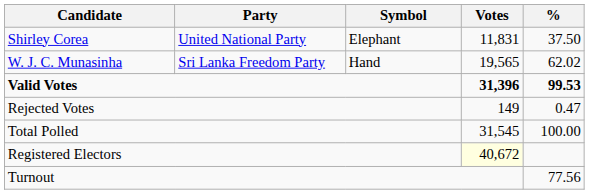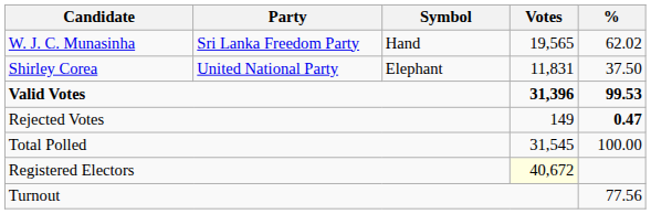rows swapped: W. J. C. Munasinha <-> Shirley Corea
Rejected Votes | %: normal -> bold
